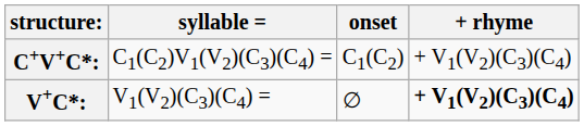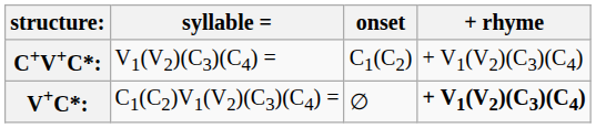C+V+C*: | syllable =: C1(C2)V1(V2)(C3)(C4) = -> V1(V2)(C3)(C4) =
V+C*: | syllable =: V1(V2)(C3)(C4) = -> C1(C2)V1(V2)(C3)(C4) =
